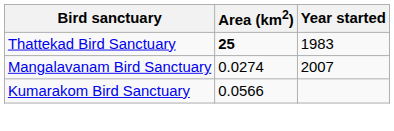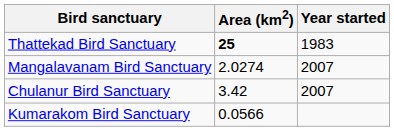Mangalavanam Bird Sanctuary | Area (km2): 0.0274 -> 2.0274
+ row: Chulanur Bird Sanctuary | 3.42 | 2007
